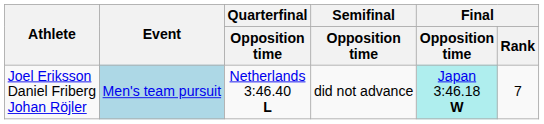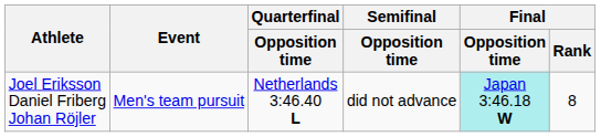Joel Eriksson Daniel Friberg Johan Röjler | Event: lightblue background -> no background
Joel Eriksson Daniel Friberg Johan Röjler | Final / Rank: 7 -> 8
